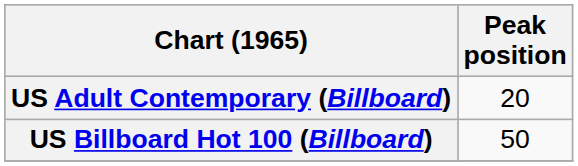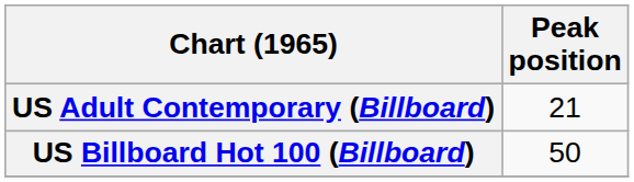US Adult Contemporary (Billboard) | Peak position: 20 -> 21
